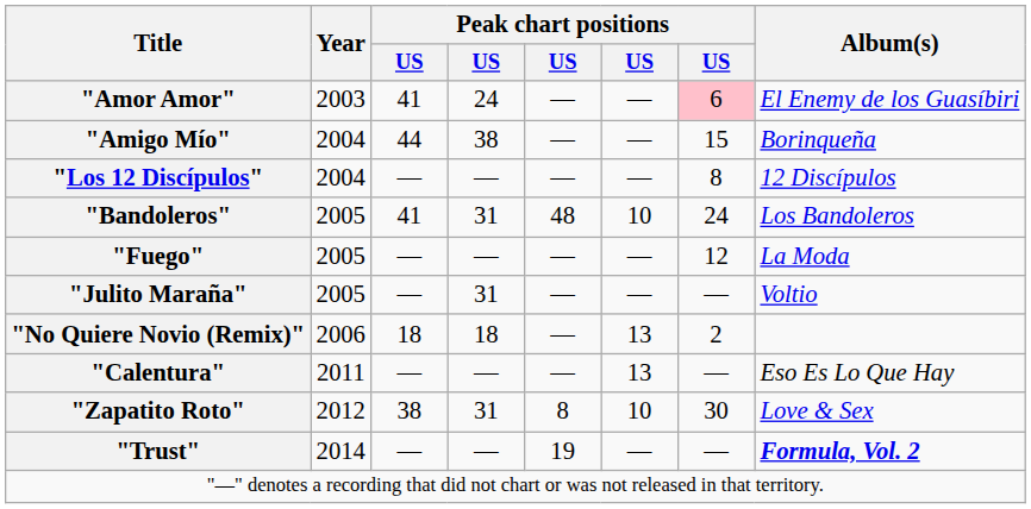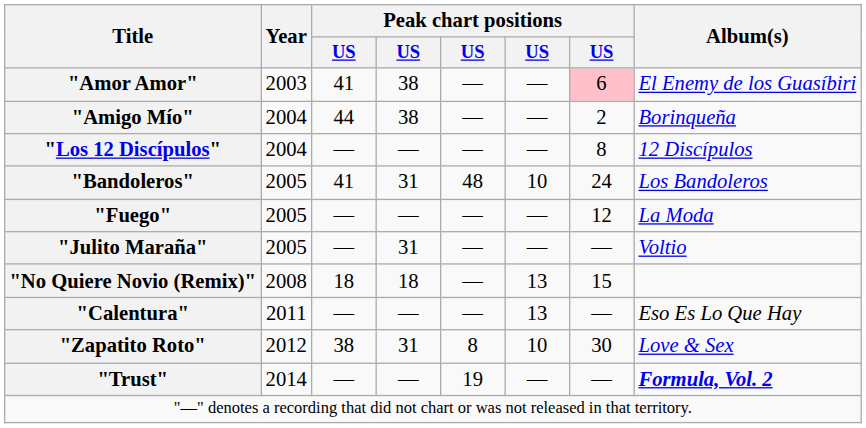"Amor Amor" | column 4: 24 -> 38
"Amigo Mío" | column 7: 15 -> 2
"No Quiere Novio (Remix)" | Year: 2006 -> 2008
"No Quiere Novio (Remix)" | column 7: 2 -> 15
